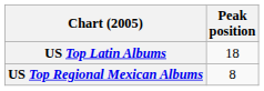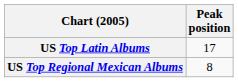US Top Latin Albums | Peak position: 18 -> 17
